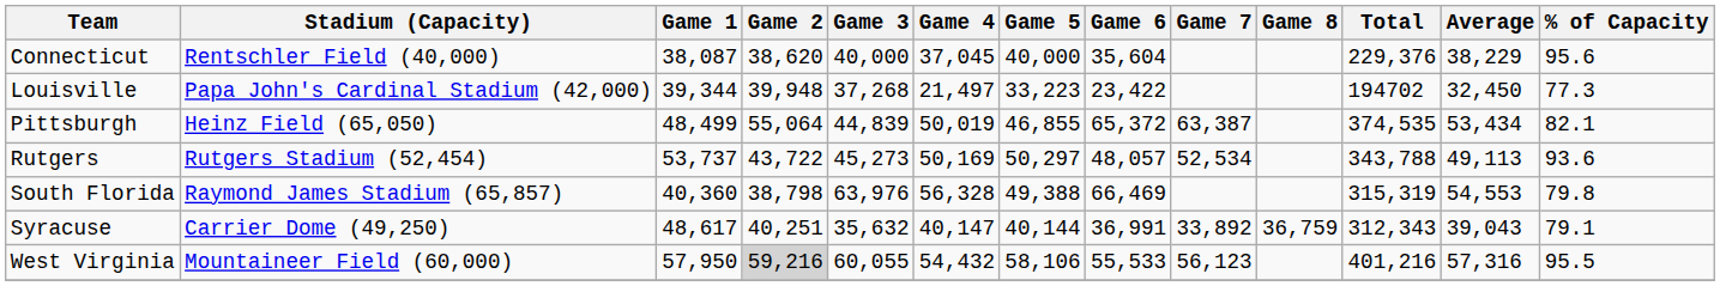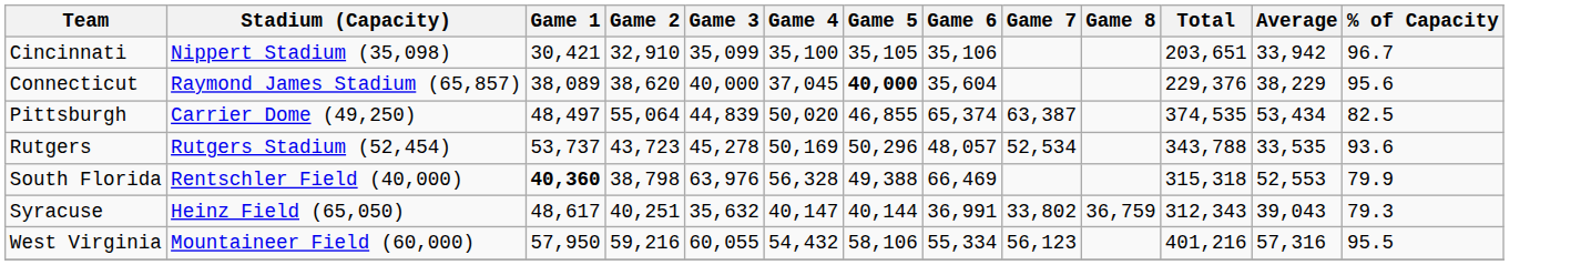+ row: Cincinnati | Nippert Stadium (35,098) | 30,421 | 32,910 | 35,099 | 35,100 | 35,105 | 35,106 | 203,651 | 33,942 | 96.7
Connecticut | Stadium (Capacity): Rentschler Field (40,000) -> Raymond James Stadium (65,857)
Connecticut | Game 1: 38,087 -> 38,089
Connecticut | Game 5: normal -> bold
- row: Louisville | Papa John's Cardinal Stadium (42,000) | 39,344 | 39,948 | 37,268 | 21,497 | 33,223 | 23,422 | 194702 | 32,450 | 77.3
Pittsburgh | Stadium (Capacity): Heinz Field (65,050) -> Carrier Dome (49,250)
Pittsburgh | Game 1: 48,499 -> 48,497
Pittsburgh | Game 4: 50,019 -> 50,020
Pittsburgh | Game 6: 65,372 -> 65,374
Pittsburgh | % of Capacity: 82.1 -> 82.5
Rutgers | Game 2: 43,722 -> 43,723
Rutgers | Game 3: 45,273 -> 45,278
Rutgers | Game 5: 50,297 -> 50,296
Rutgers | Average: 49,113 -> 33,535
South Florida | Stadium (Capacity): Raymond James Stadium (65,857) -> Rentschler Field (40,000)
South Florida | Game 1: normal -> bold
South Florida | Total: 315,319 -> 315,318
South Florida | Average: 54,553 -> 52,553
South Florida | % of Capacity: 79.8 -> 79.9
Syracuse | Stadium (Capacity): Carrier Dome (49,250) -> Heinz Field (65,050)
Syracuse | Game 7: 33,892 -> 33,802
Syracuse | % of Capacity: 79.1 -> 79.3
West Virginia | Game 2: lightgrey background -> no background
West Virginia | Game 6: 55,533 -> 55,334
